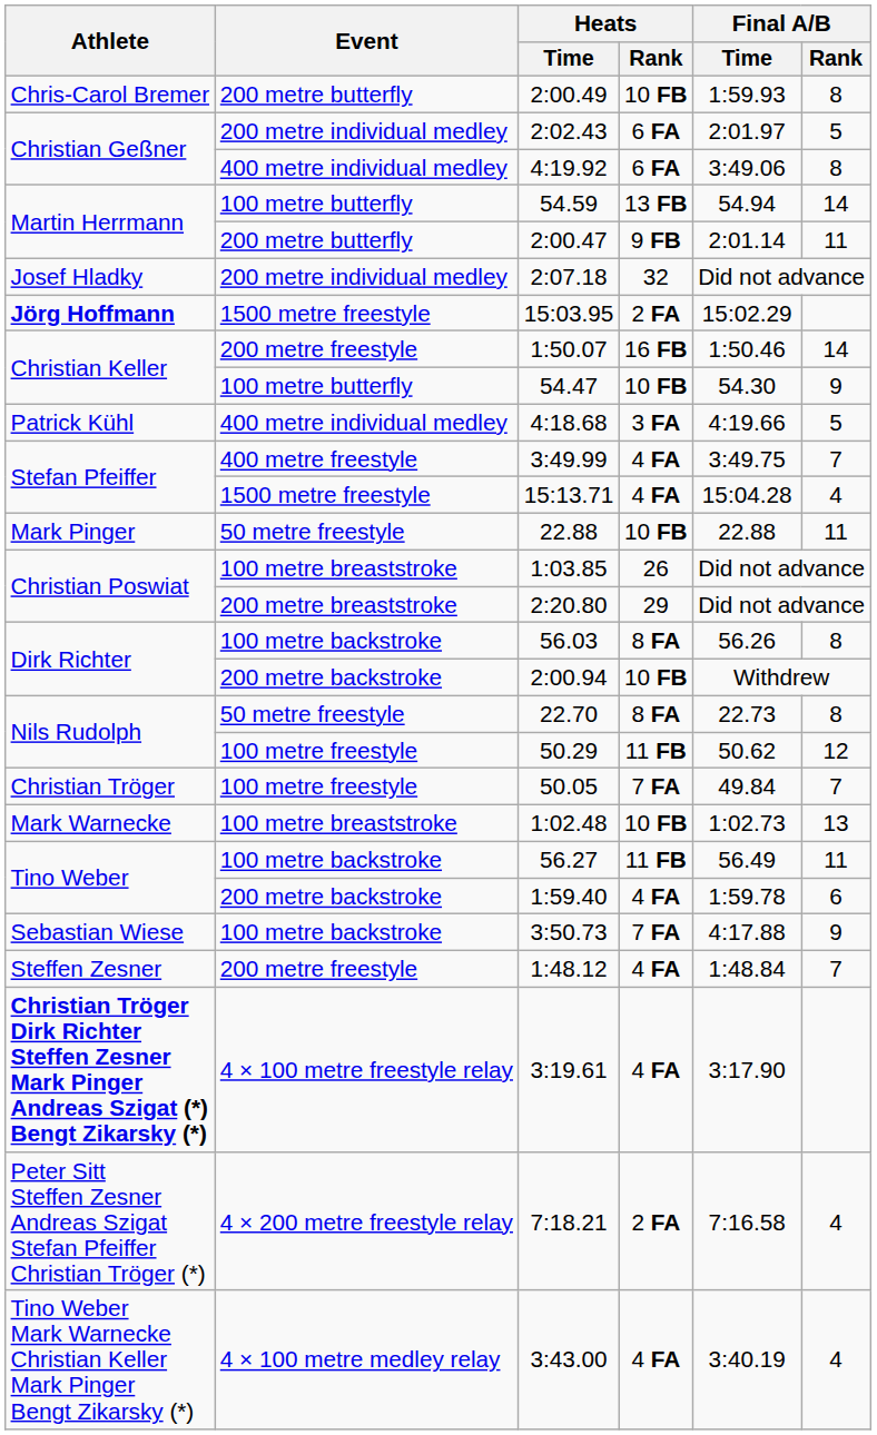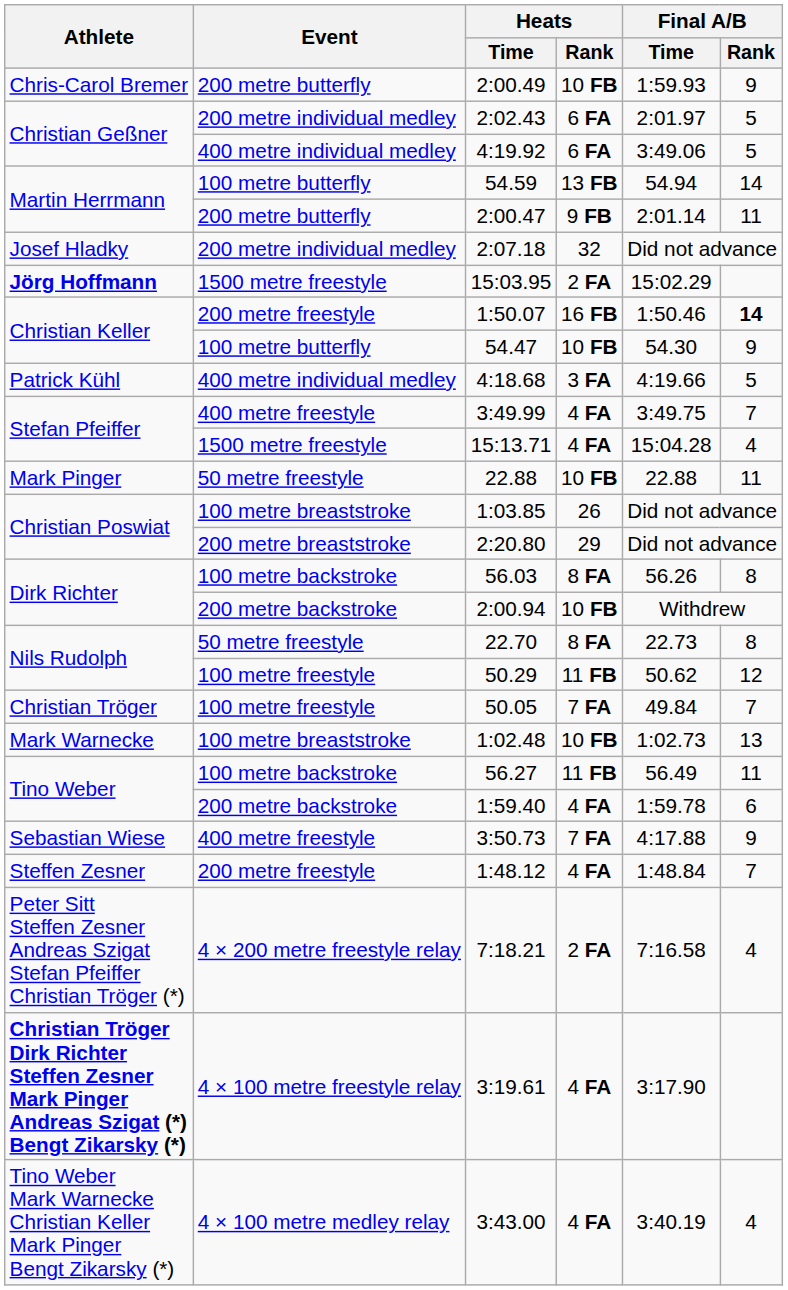2:00.49 | Final A/B / Rank: 8 -> 9
4:19.92 | Final A/B / Rank: 8 -> 5
1:50.07 | Final A/B / Rank: normal -> bold
3:50.73 | Event: 100 metre backstroke -> 400 metre freestyle
rows swapped: 3:19.61 <-> 7:18.21
